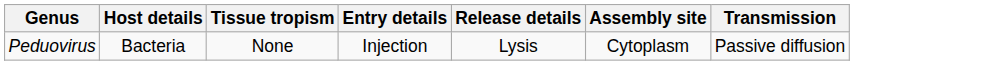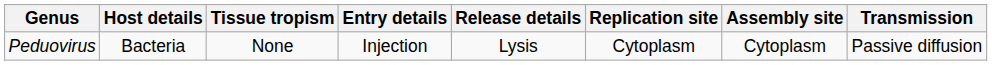+ column: Replication site | Cytoplasm
